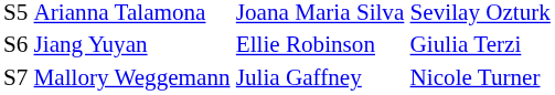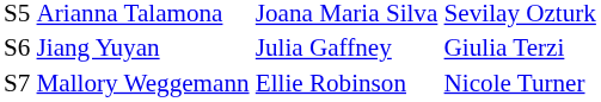Jiang Yuyan | column 3: Ellie Robinson -> Julia Gaffney
Mallory Weggemann | column 3: Julia Gaffney -> Ellie Robinson
